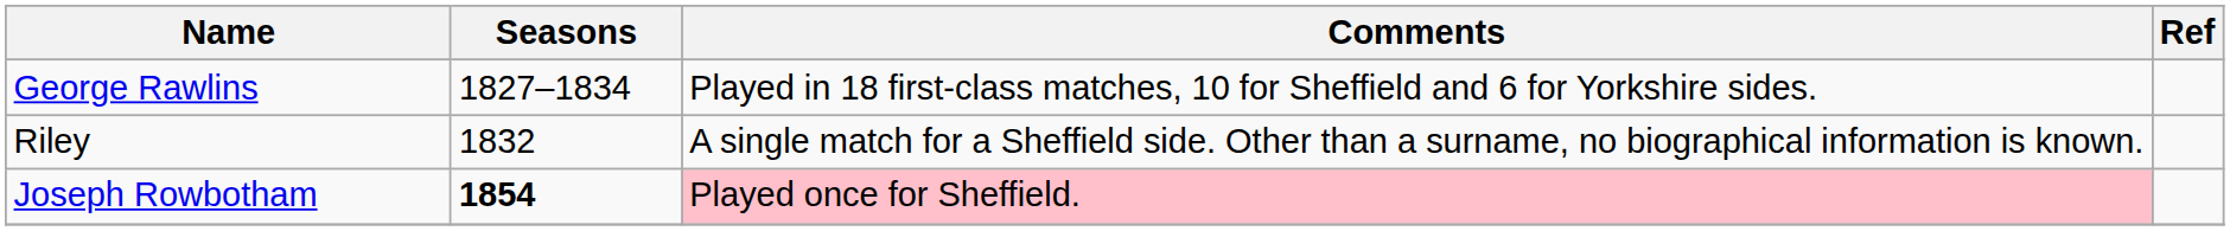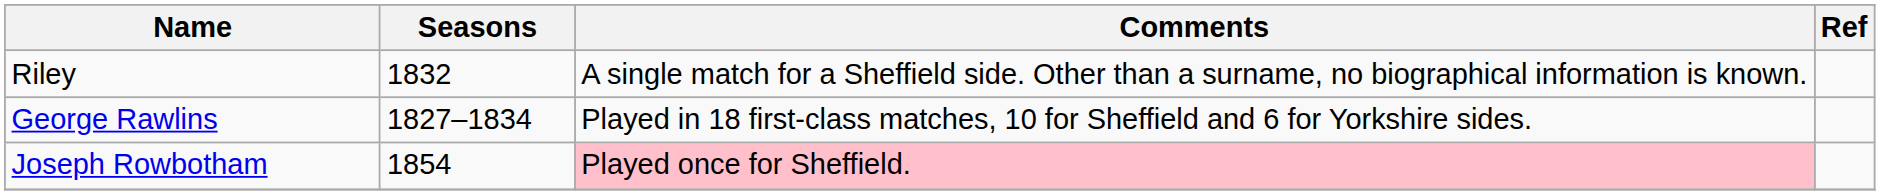rows swapped: George Rawlins <-> Riley
Joseph Rowbotham | Seasons: bold -> normal
